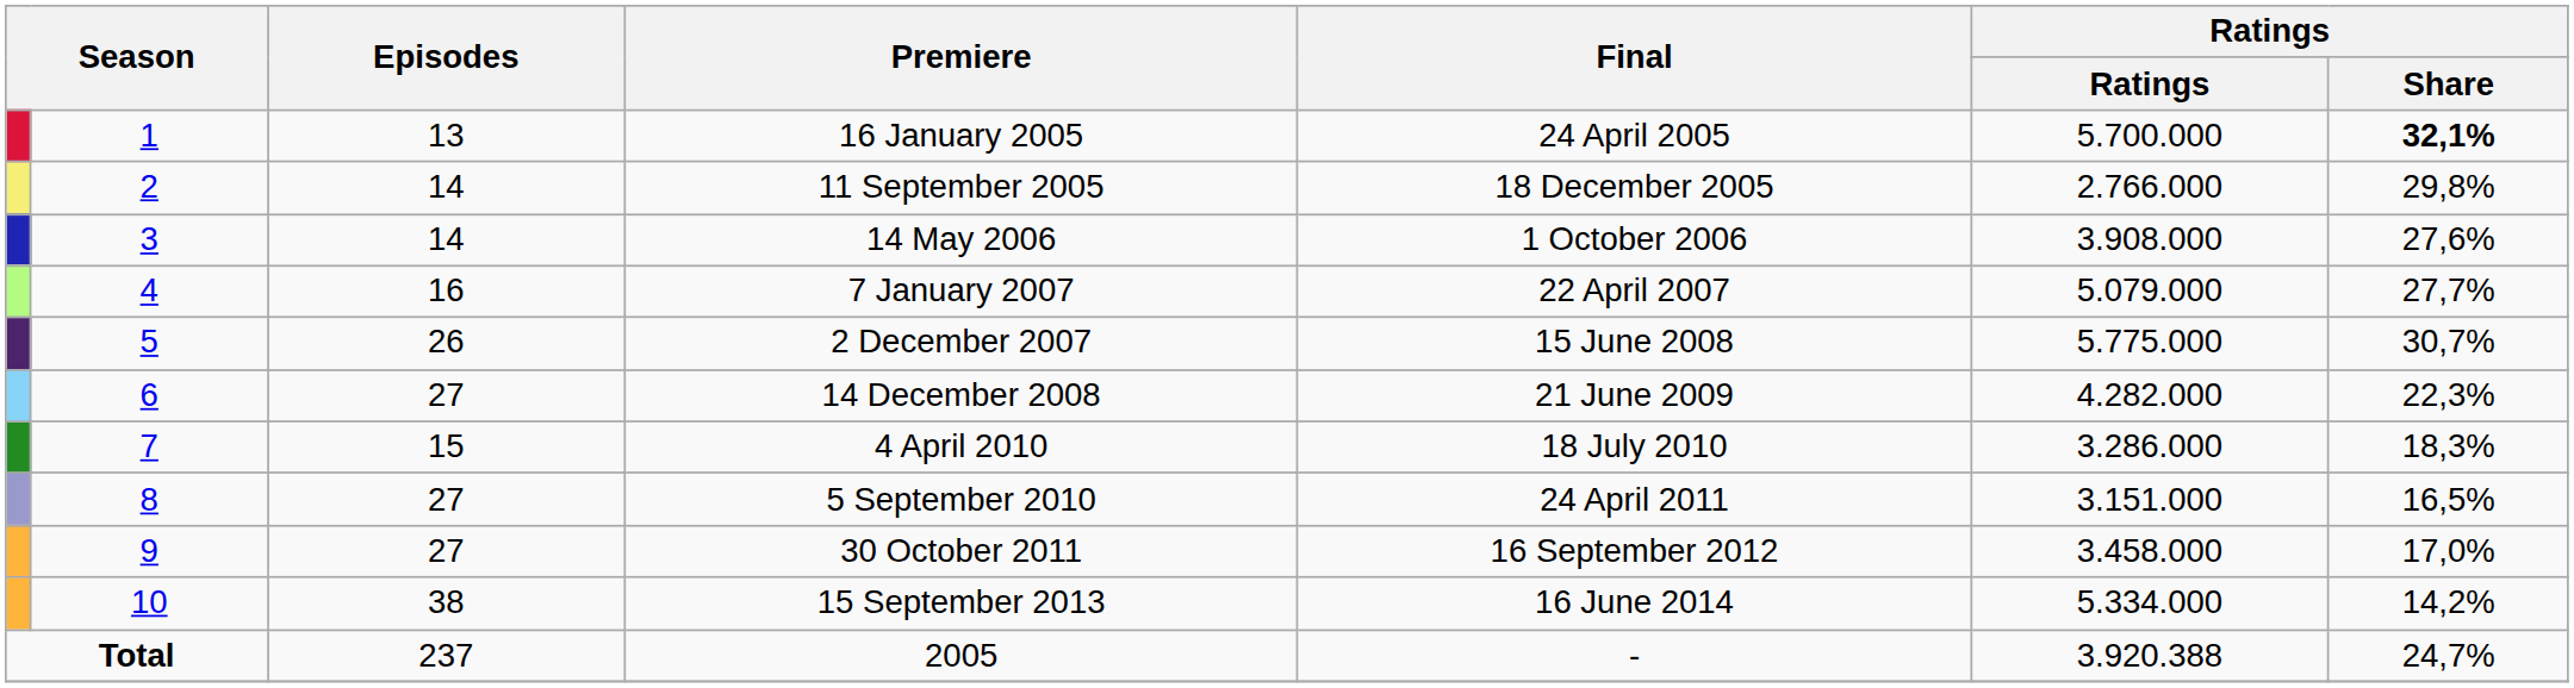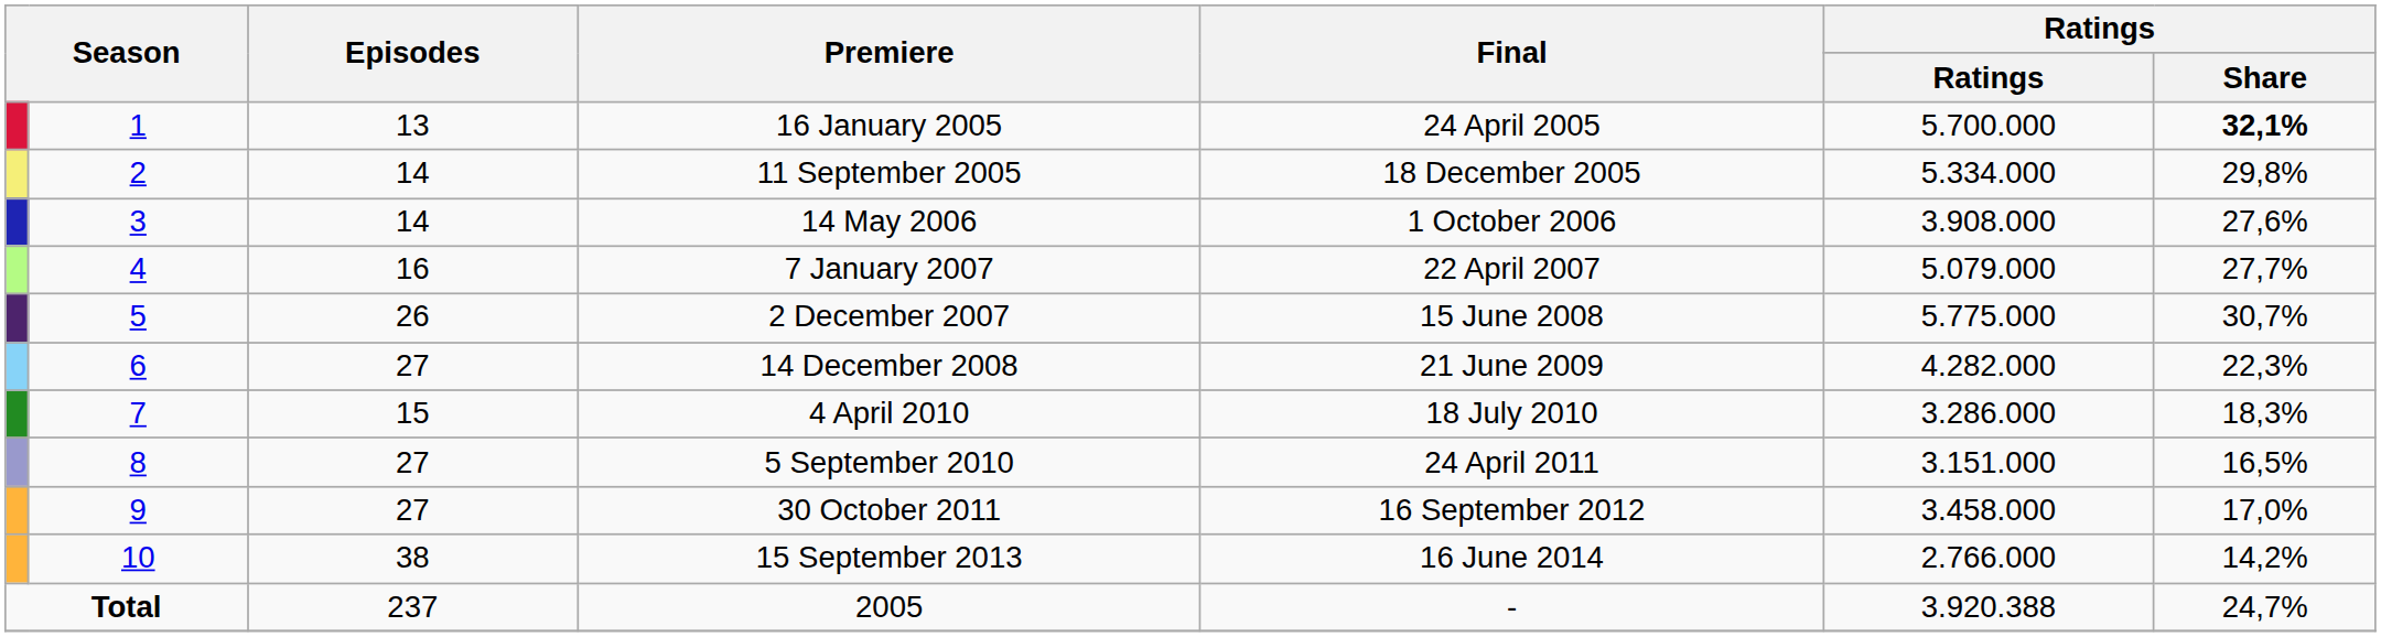11 September 2005 | column 6: 2.766.000 -> 5.334.000
15 September 2013 | column 6: 5.334.000 -> 2.766.000
